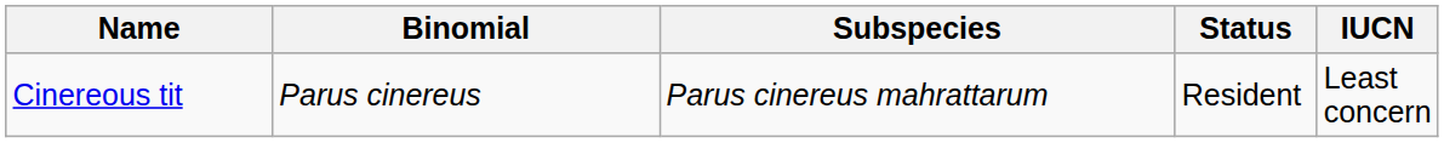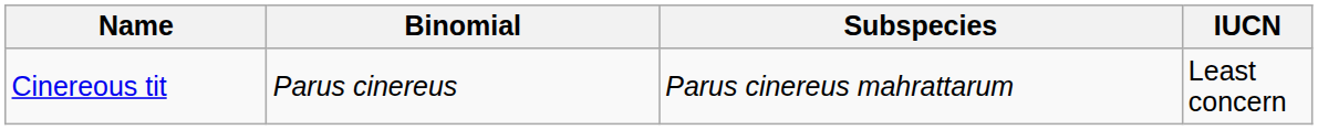- column: Status | Resident
